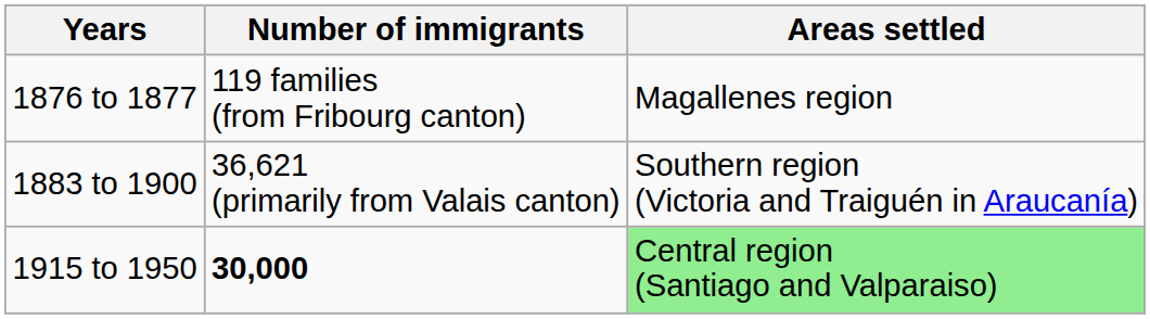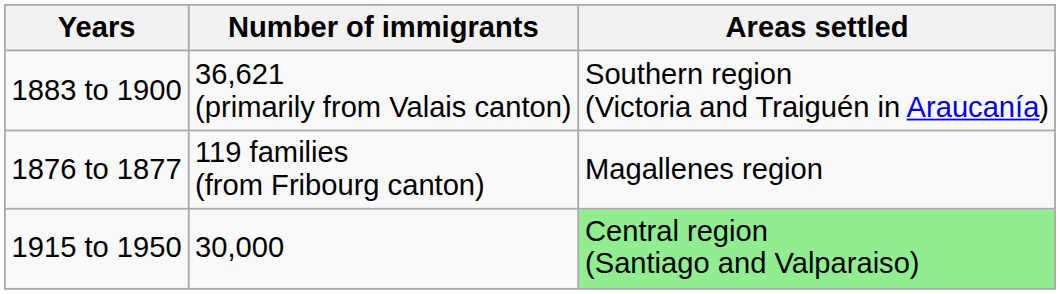rows swapped: 1876 to 1877 <-> 1883 to 1900
1915 to 1950 | Number of immigrants: bold -> normal
